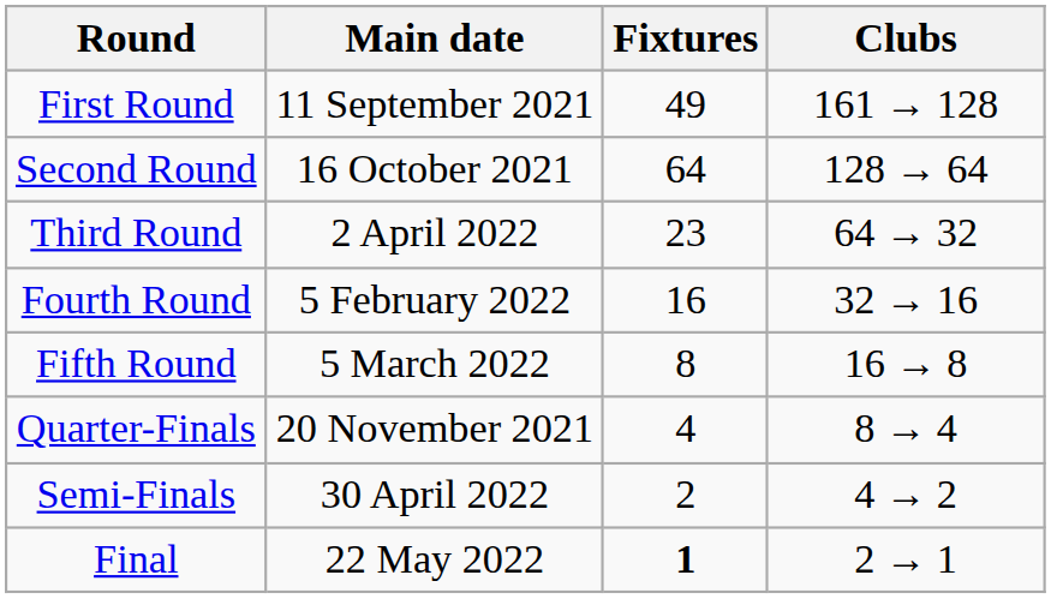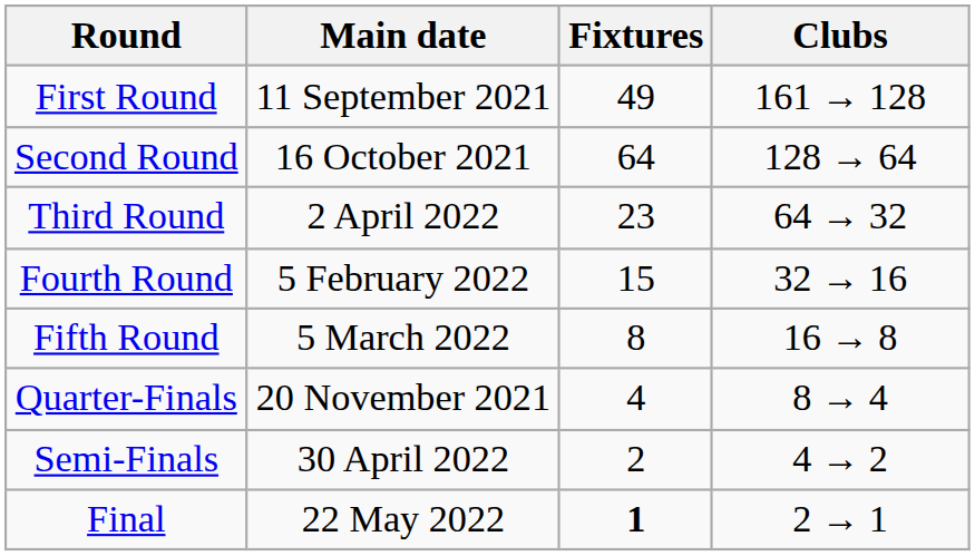Fourth Round | Fixtures: 16 -> 15
